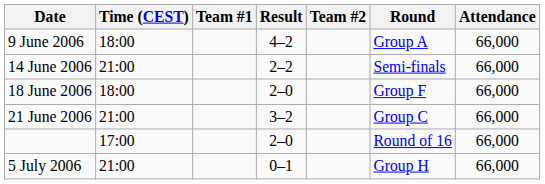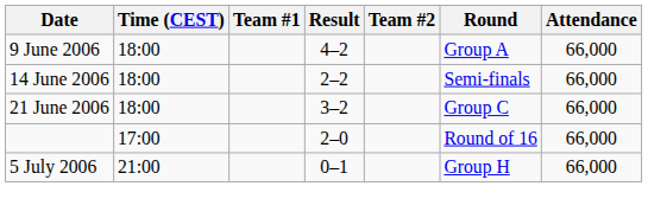14 June 2006 | Time (CEST): 21:00 -> 18:00
- row: 18 June 2006 | 18:00 | 2–0 | Group F | 66,000
21 June 2006 | Time (CEST): 21:00 -> 18:00
